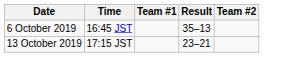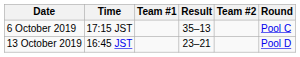+ column: Round | Pool C | Pool D
6 October 2019 | Time: 16:45 JST -> 17:15 JST
13 October 2019 | Time: 17:15 JST -> 16:45 JST
